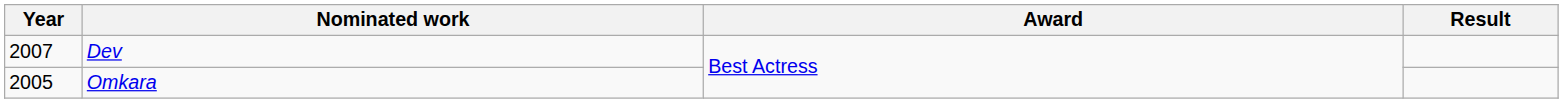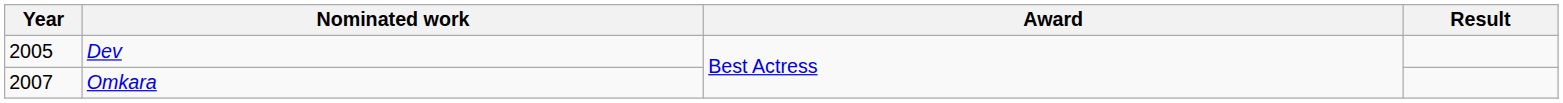Dev | Year: 2007 -> 2005
Omkara | Year: 2005 -> 2007
